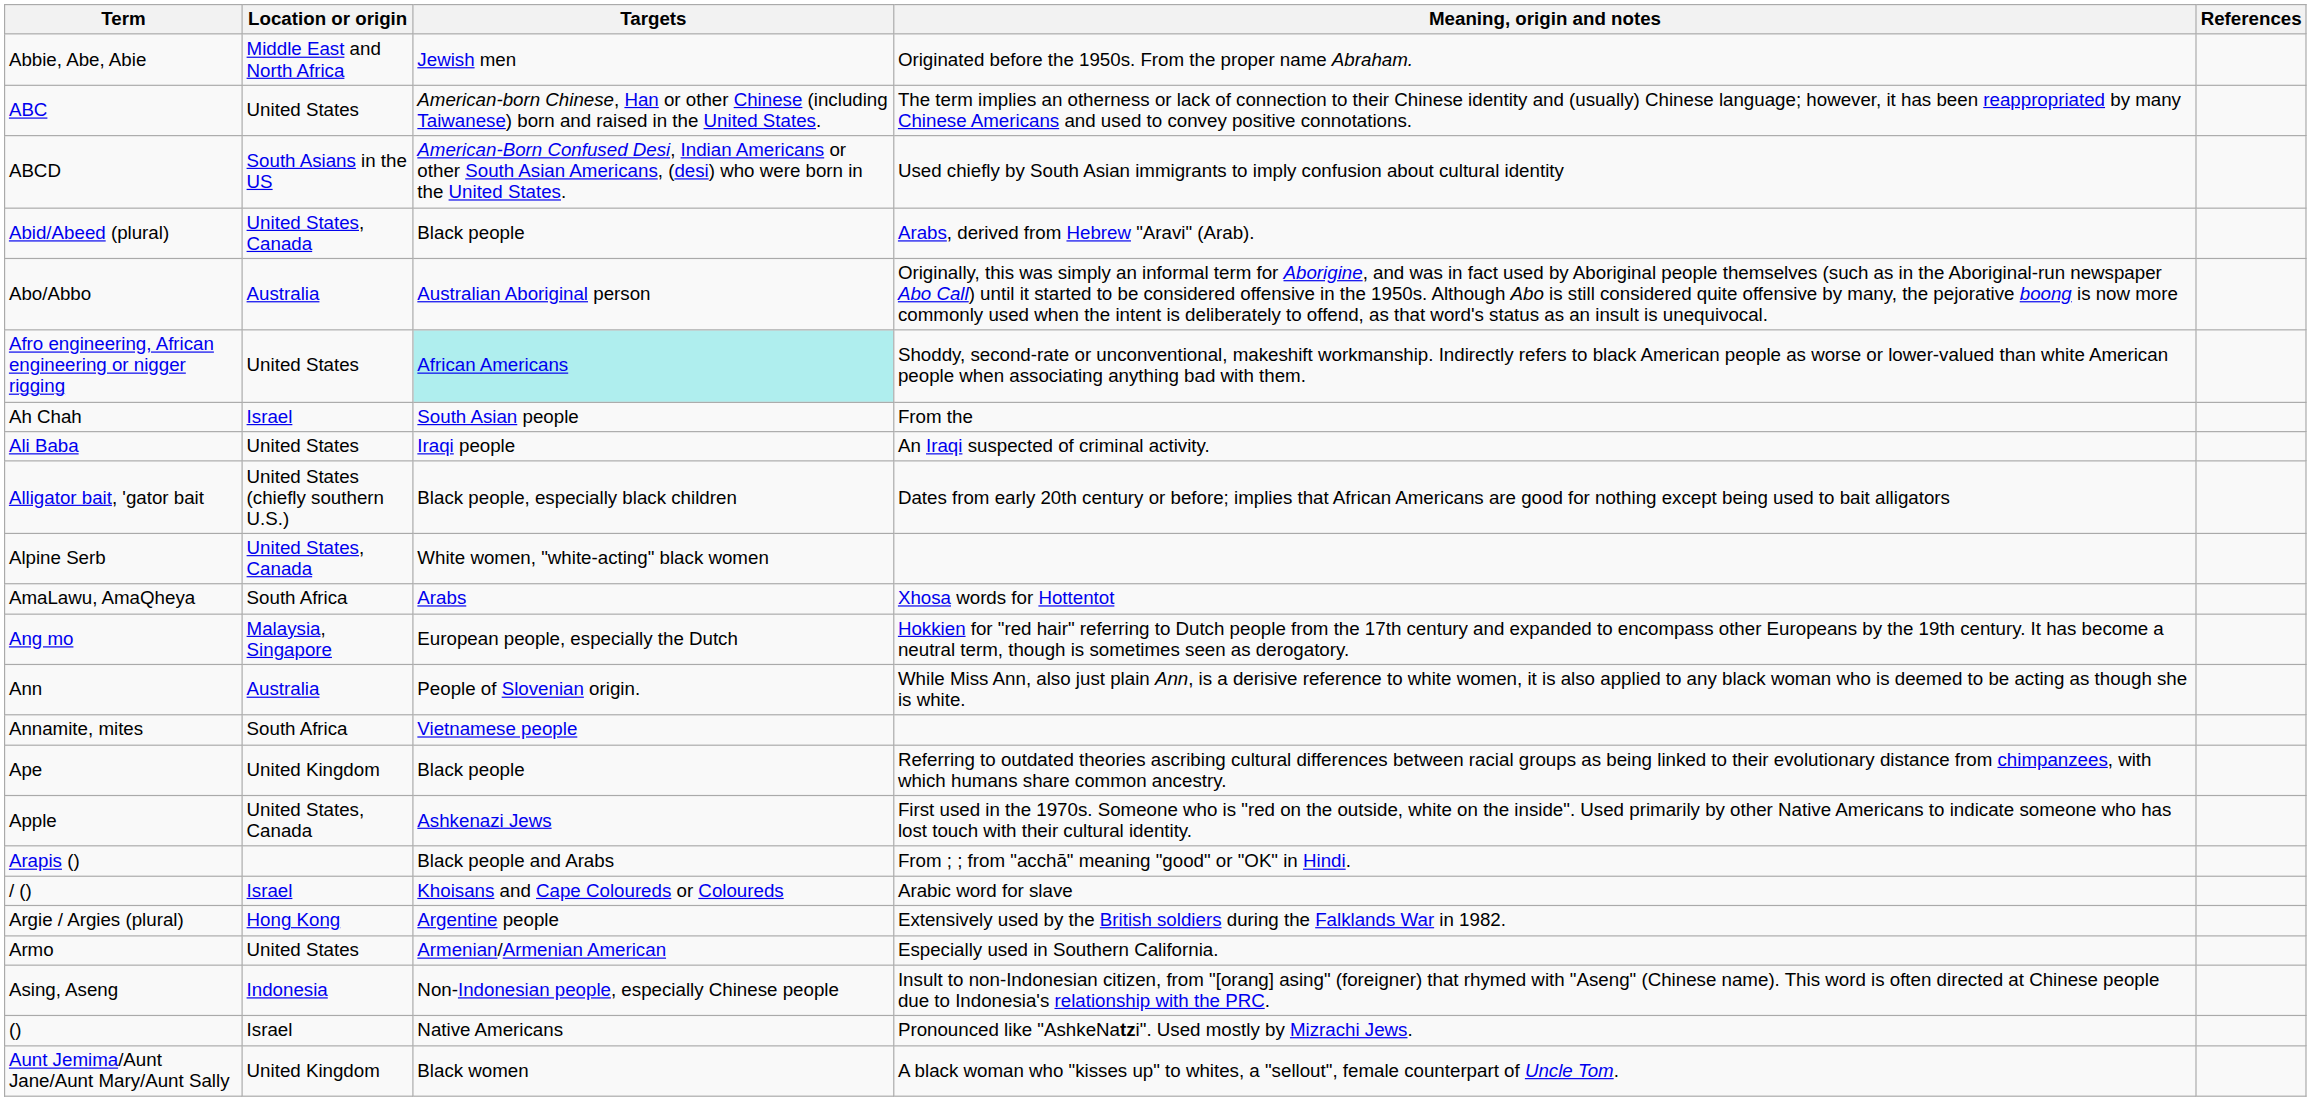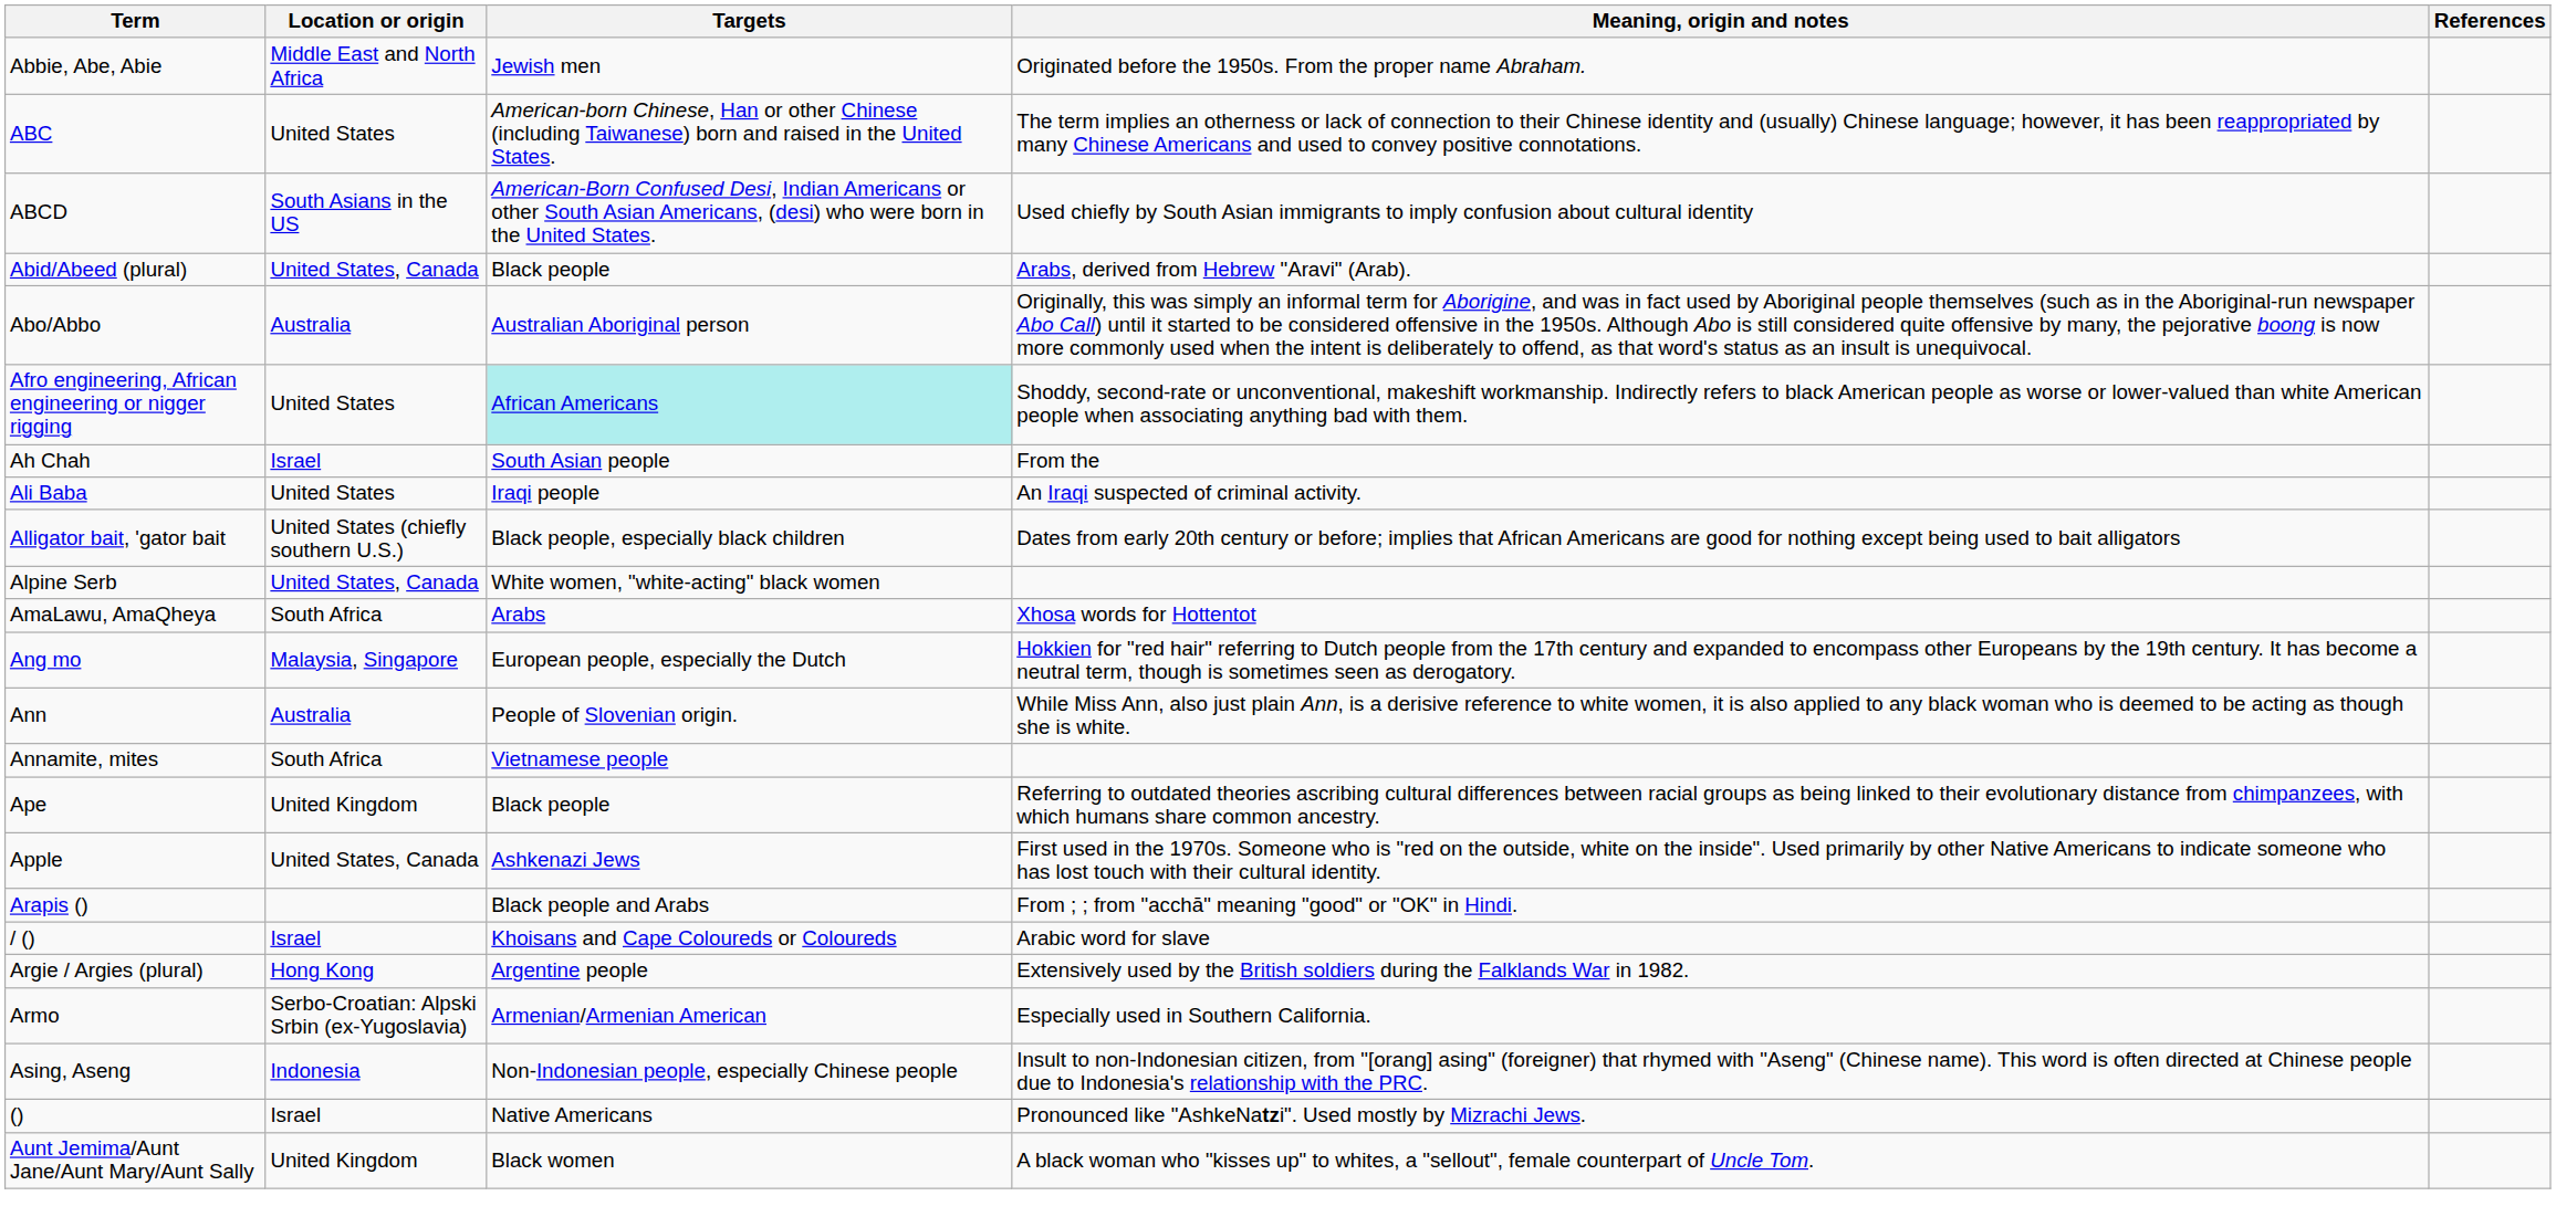Armo | Location or origin: United States -> Serbo-Croatian: Alpski Srbin (ex-Yugoslavia)
